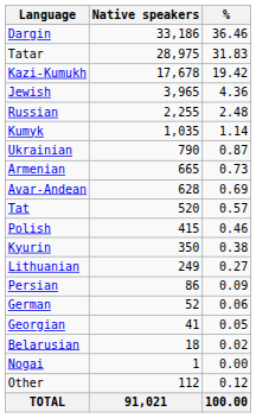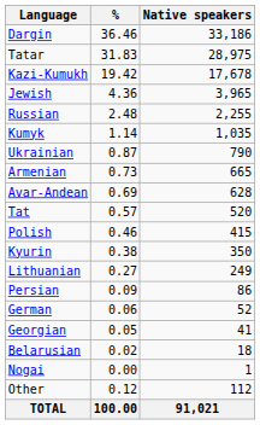columns swapped: Native speakers <-> %
